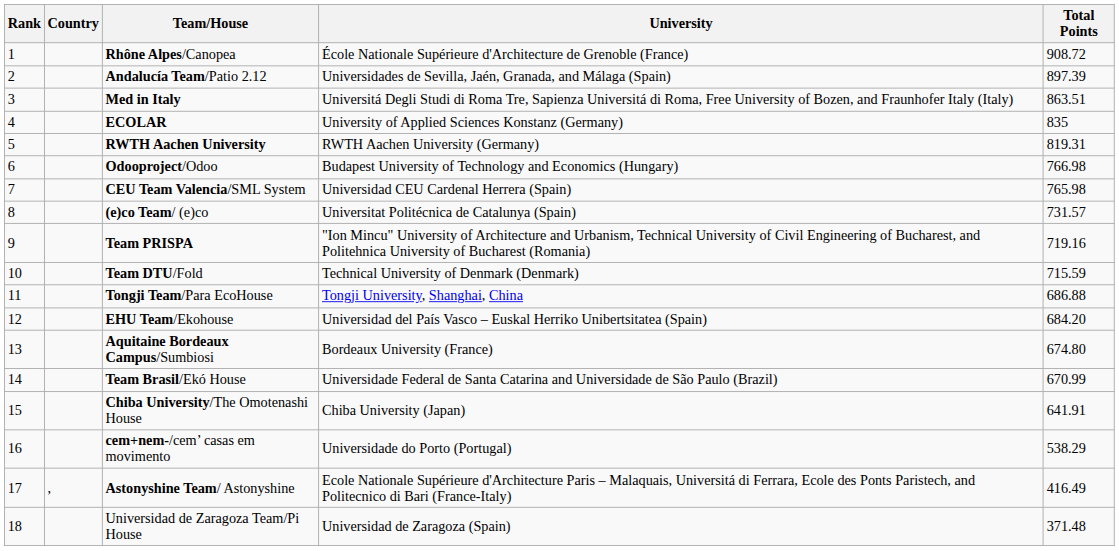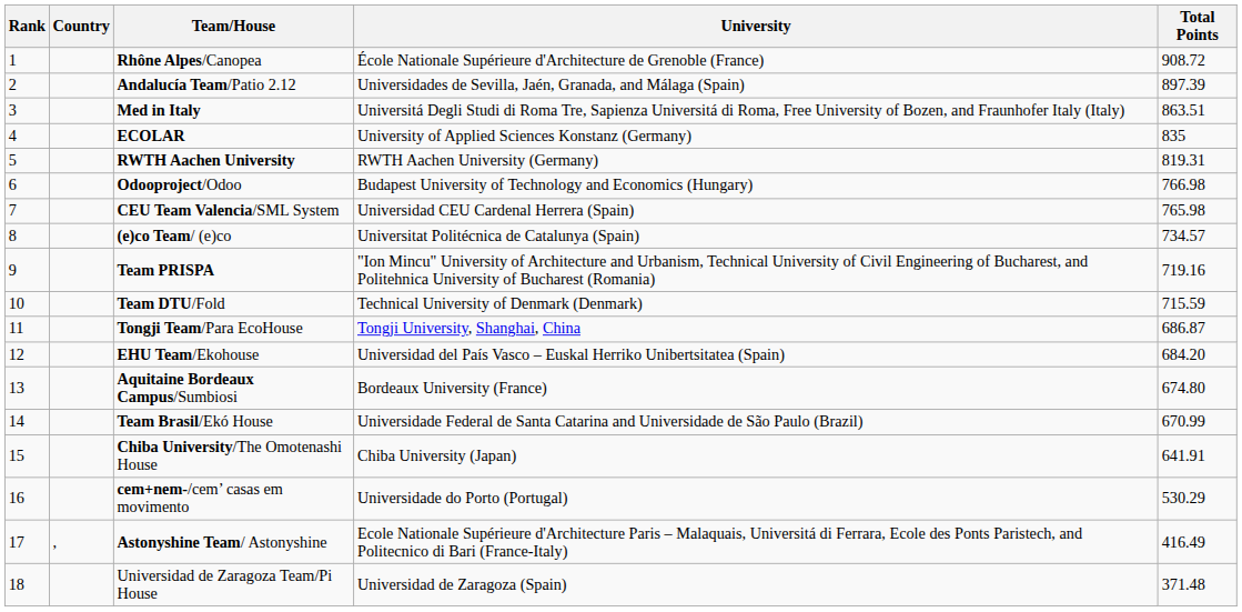(e)co Team/ (e)co | Total Points: 731.57 -> 734.57
Tongji Team/Para EcoHouse | Total Points: 686.88 -> 686.87
cem+nem-/cem’ casas em movimento | Total Points: 538.29 -> 530.29
